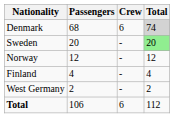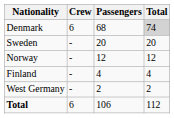columns swapped: Passengers <-> Crew
Sweden | Total: lightgreen background -> no background
